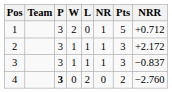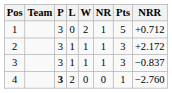columns swapped: W <-> L
4 | Pts: 2 -> 1
